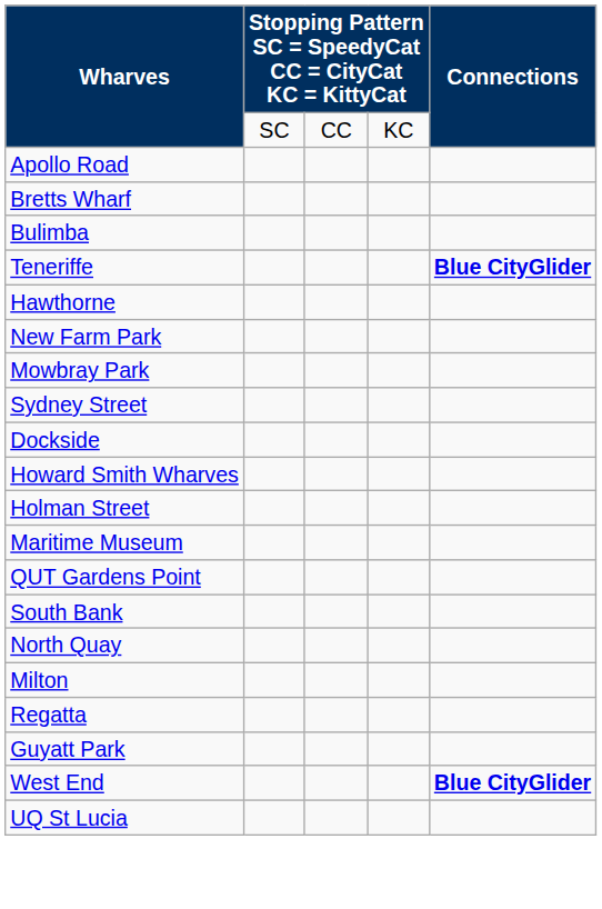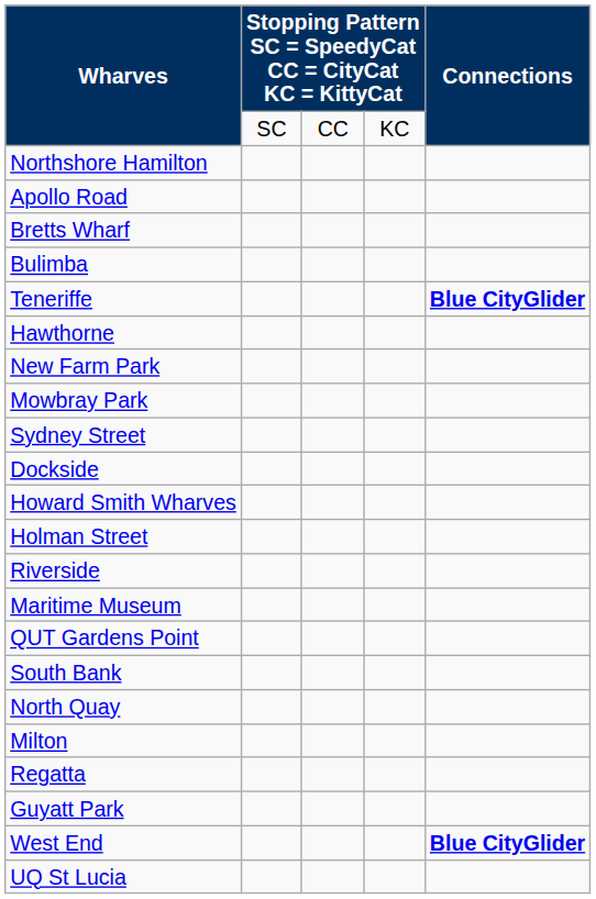+ row: Northshore Hamilton
+ row: Riverside
